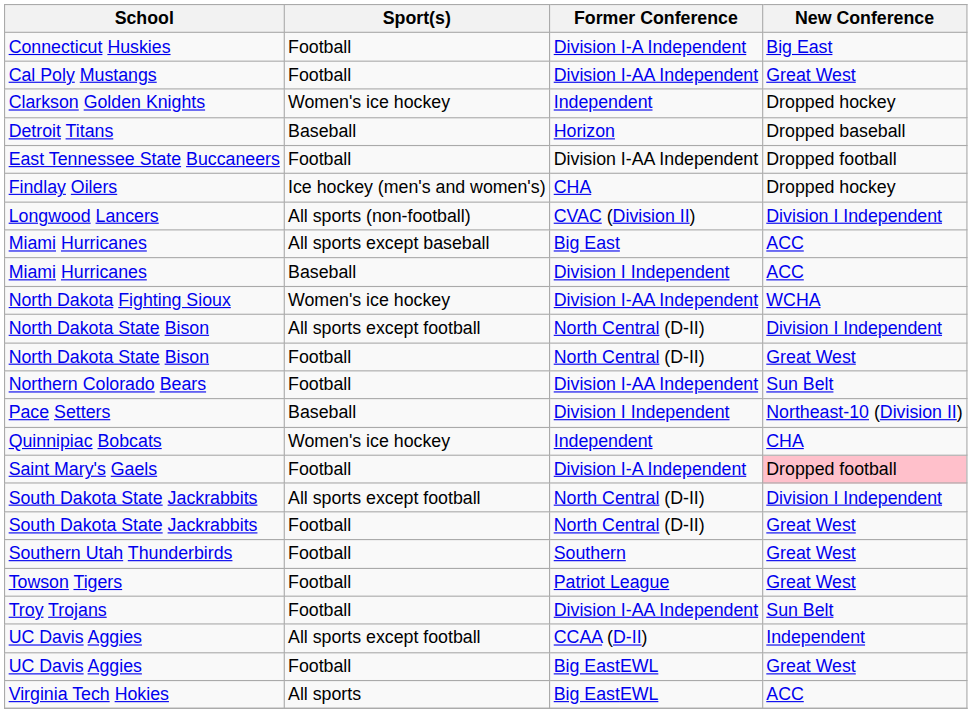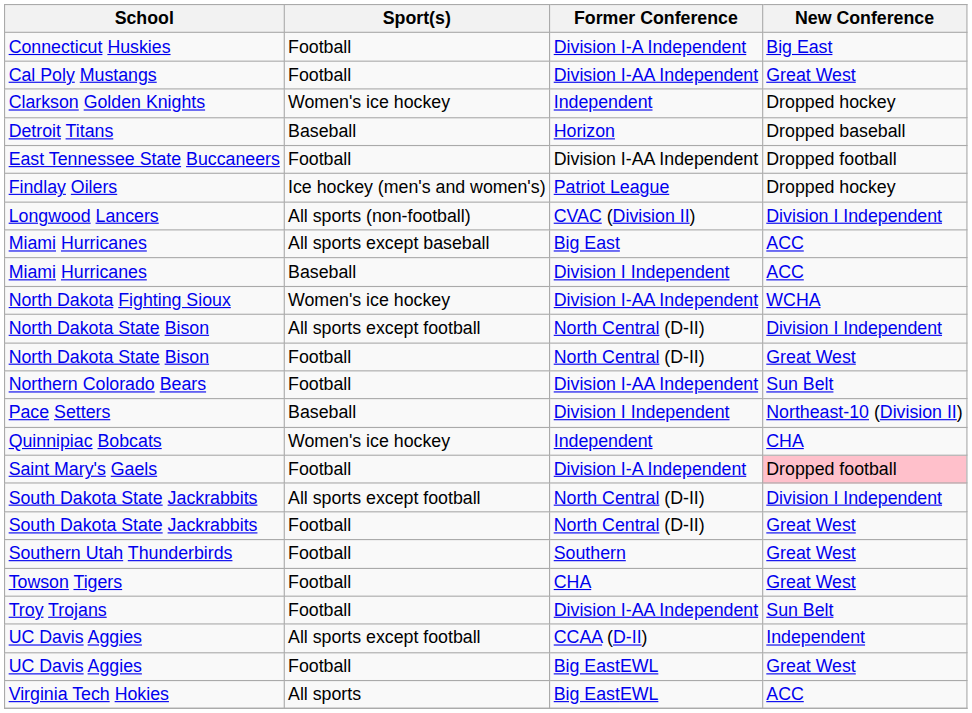Findlay Oilers | Former Conference: CHA -> Patriot League
Towson Tigers | Former Conference: Patriot League -> CHA
